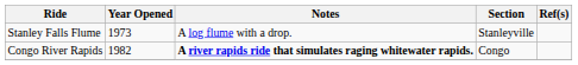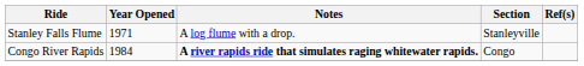Stanley Falls Flume | Year Opened: 1973 -> 1971
Congo River Rapids | Year Opened: 1982 -> 1984
